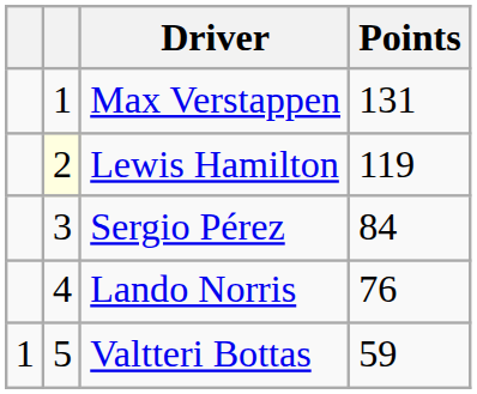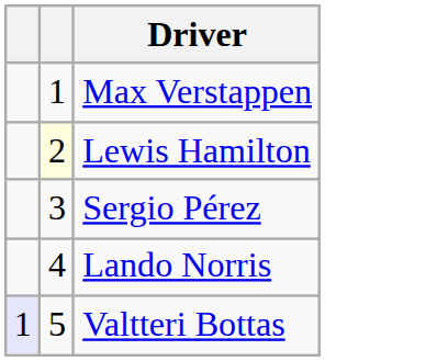- column: Points | 131 | 119 | 84 | 76 | 59
Valtteri Bottas | column 1: no background -> lavender background
